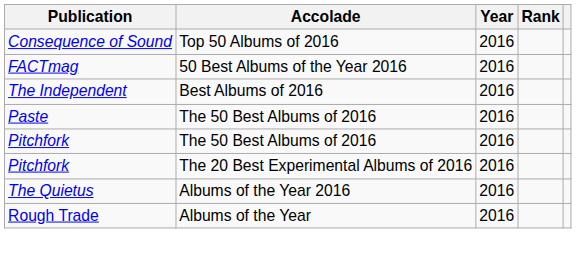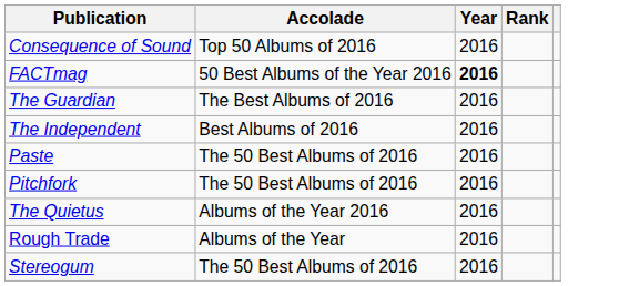FACTmag | Year: normal -> bold
+ row: The Guardian | The Best Albums of 2016 | 2016
- row: Pitchfork | The 20 Best Experimental Albums of 2016 | 2016
+ row: Stereogum | The 50 Best Albums of 2016 | 2016
